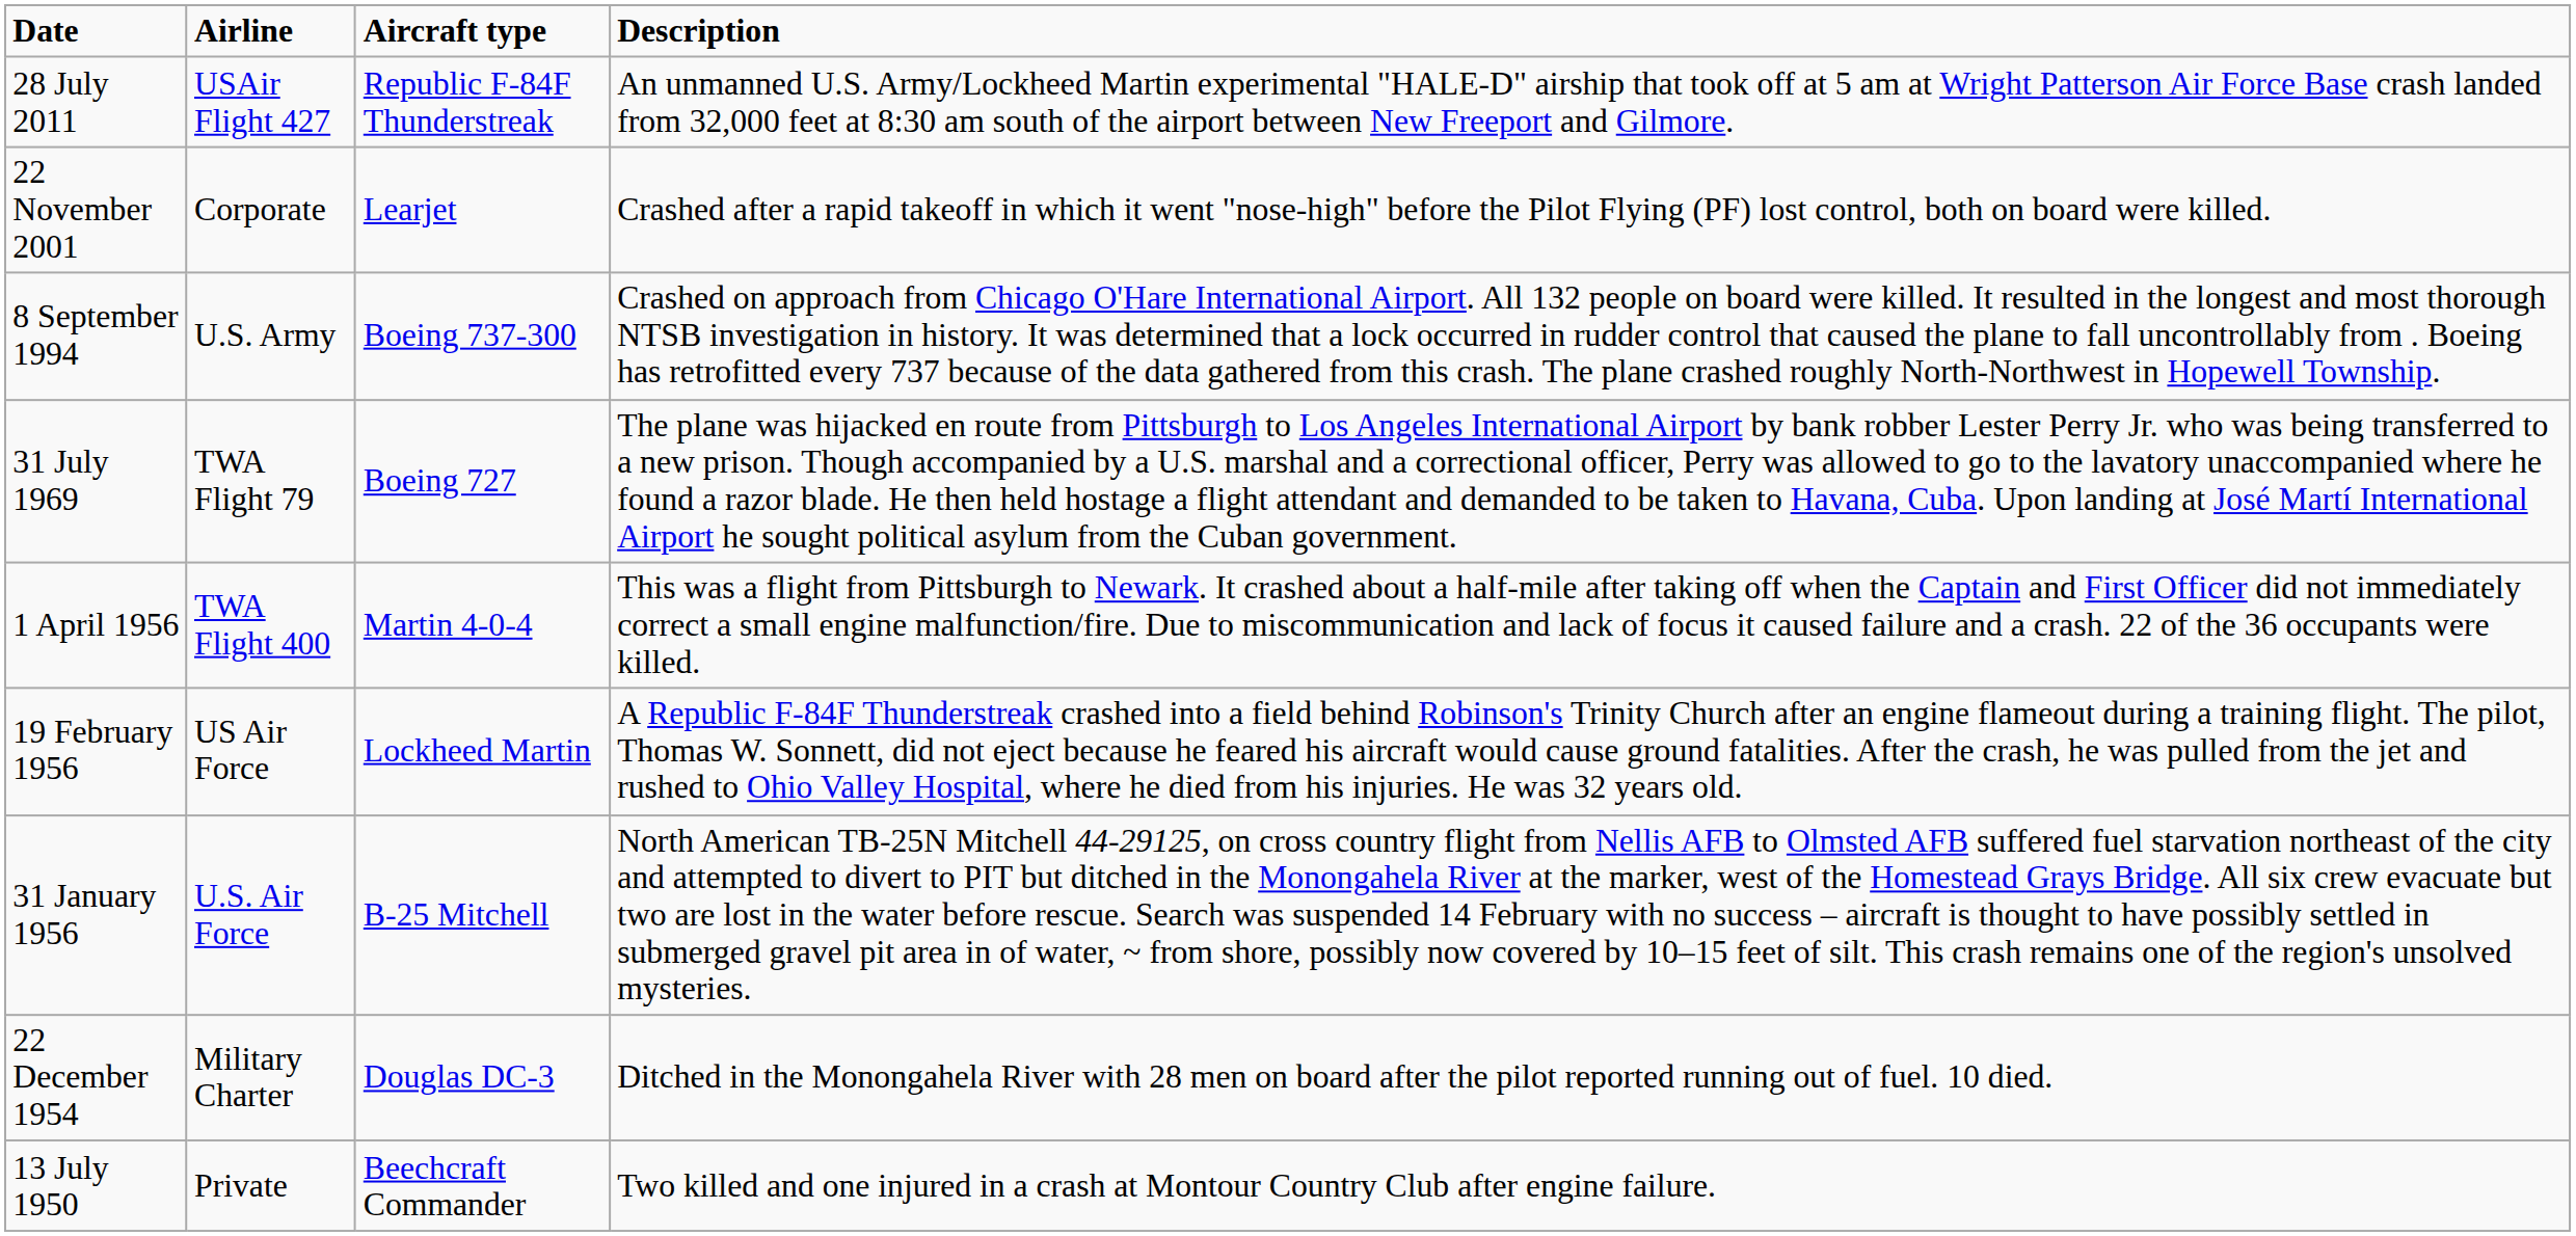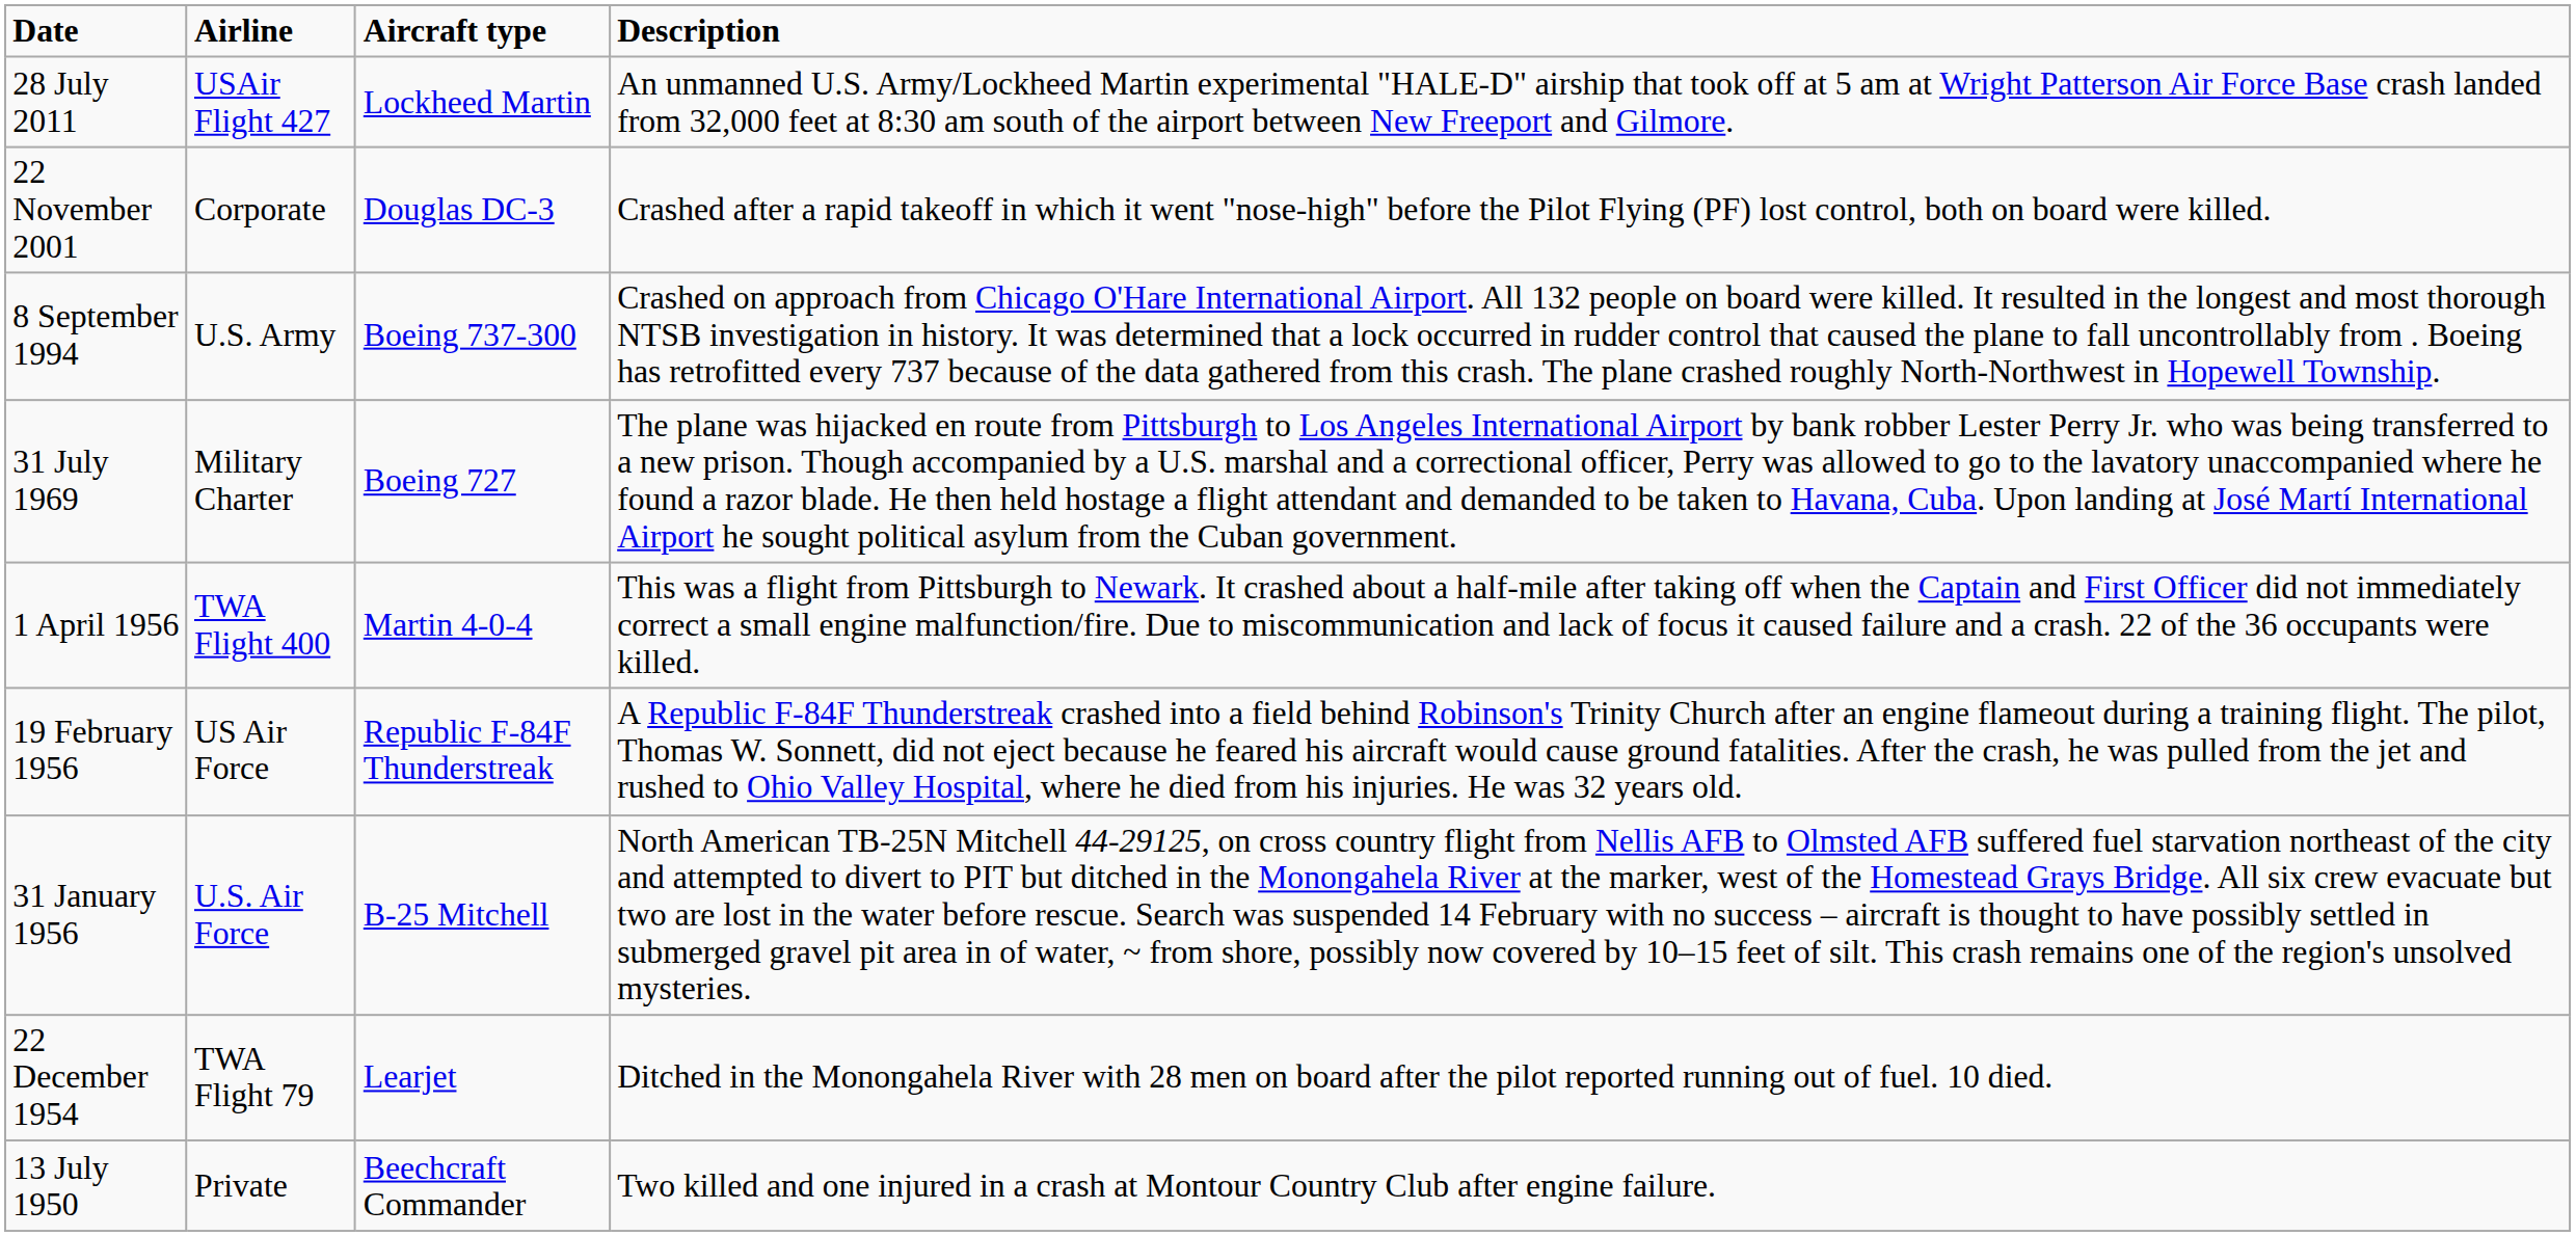28 July 2011 | Aircraft type: Republic F-84F Thunderstreak -> Lockheed Martin
22 November 2001 | Aircraft type: Learjet -> Douglas DC-3
31 July 1969 | Airline: TWA Flight 79 -> Military Charter
19 February 1956 | Aircraft type: Lockheed Martin -> Republic F-84F Thunderstreak
22 December 1954 | Airline: Military Charter -> TWA Flight 79
22 December 1954 | Aircraft type: Douglas DC-3 -> Learjet
